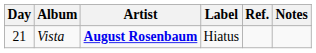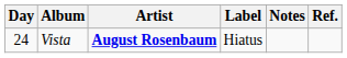columns swapped: Notes <-> Ref.
Vista | Day: 21 -> 24
